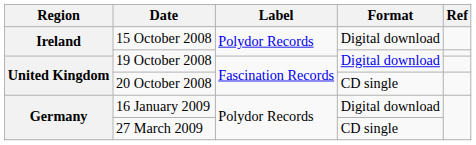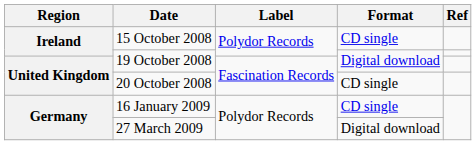15 October 2008 | Format: Digital download -> CD single
16 January 2009 | Format: Digital download -> CD single
27 March 2009 | Format: CD single -> Digital download
